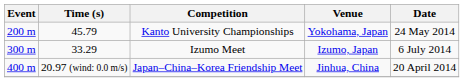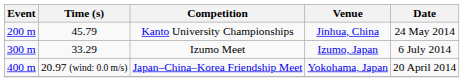Kanto University Championships | Venue: Yokohama, Japan -> Jinhua, China
Japan–China–Korea Friendship Meet | Venue: Jinhua, China -> Yokohama, Japan
